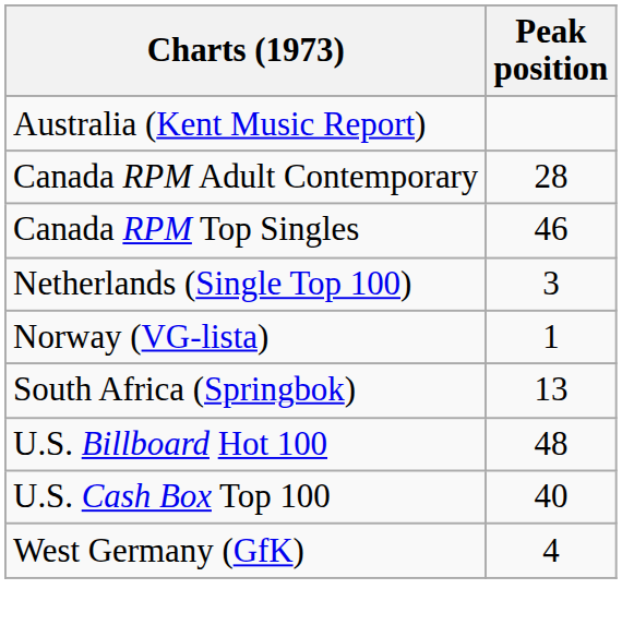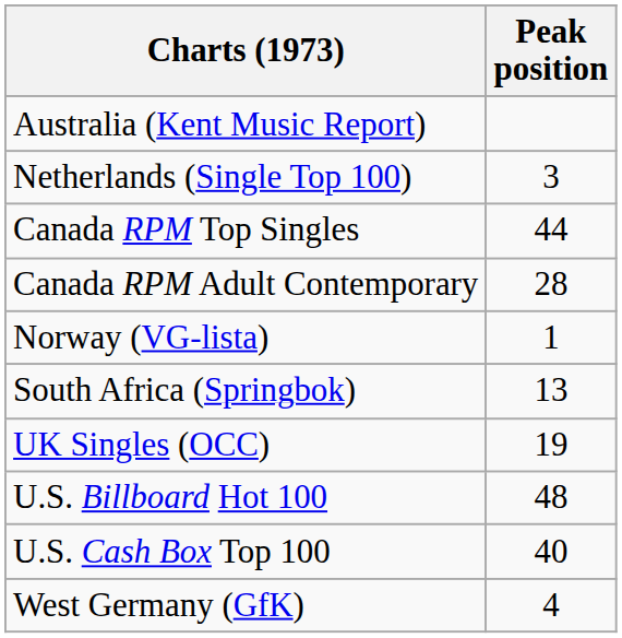rows swapped: Canada RPM Adult Contemporary <-> Netherlands (Single Top 100)
Canada RPM Top Singles | Peak position: 46 -> 44
+ row: UK Singles (OCC) | 19
